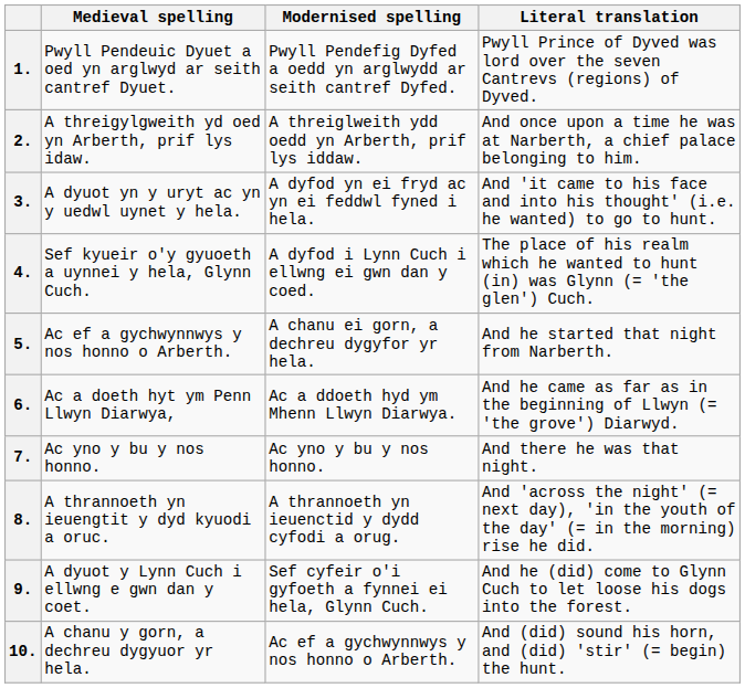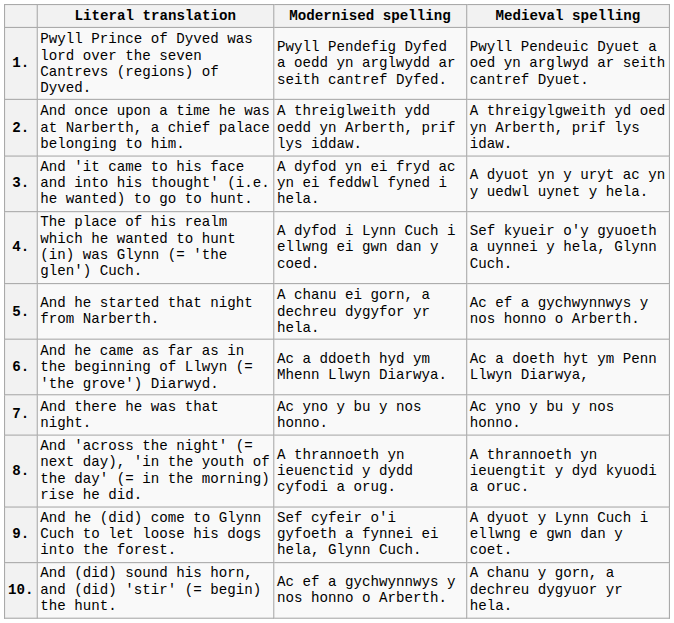columns swapped: Medieval spelling <-> Literal translation
